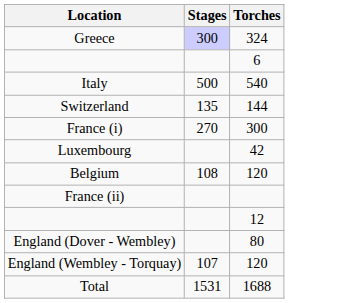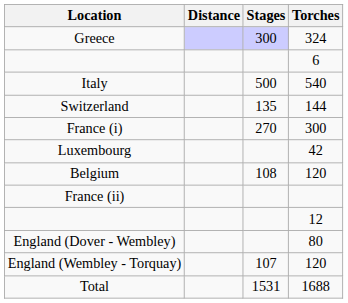+ column: Distance
